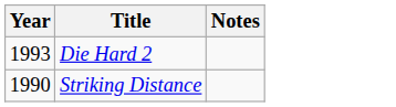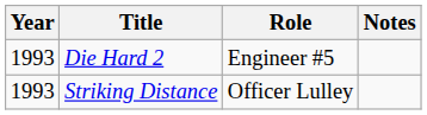+ column: Role | Engineer #5 | Officer Lulley
Striking Distance | Year: 1990 -> 1993
